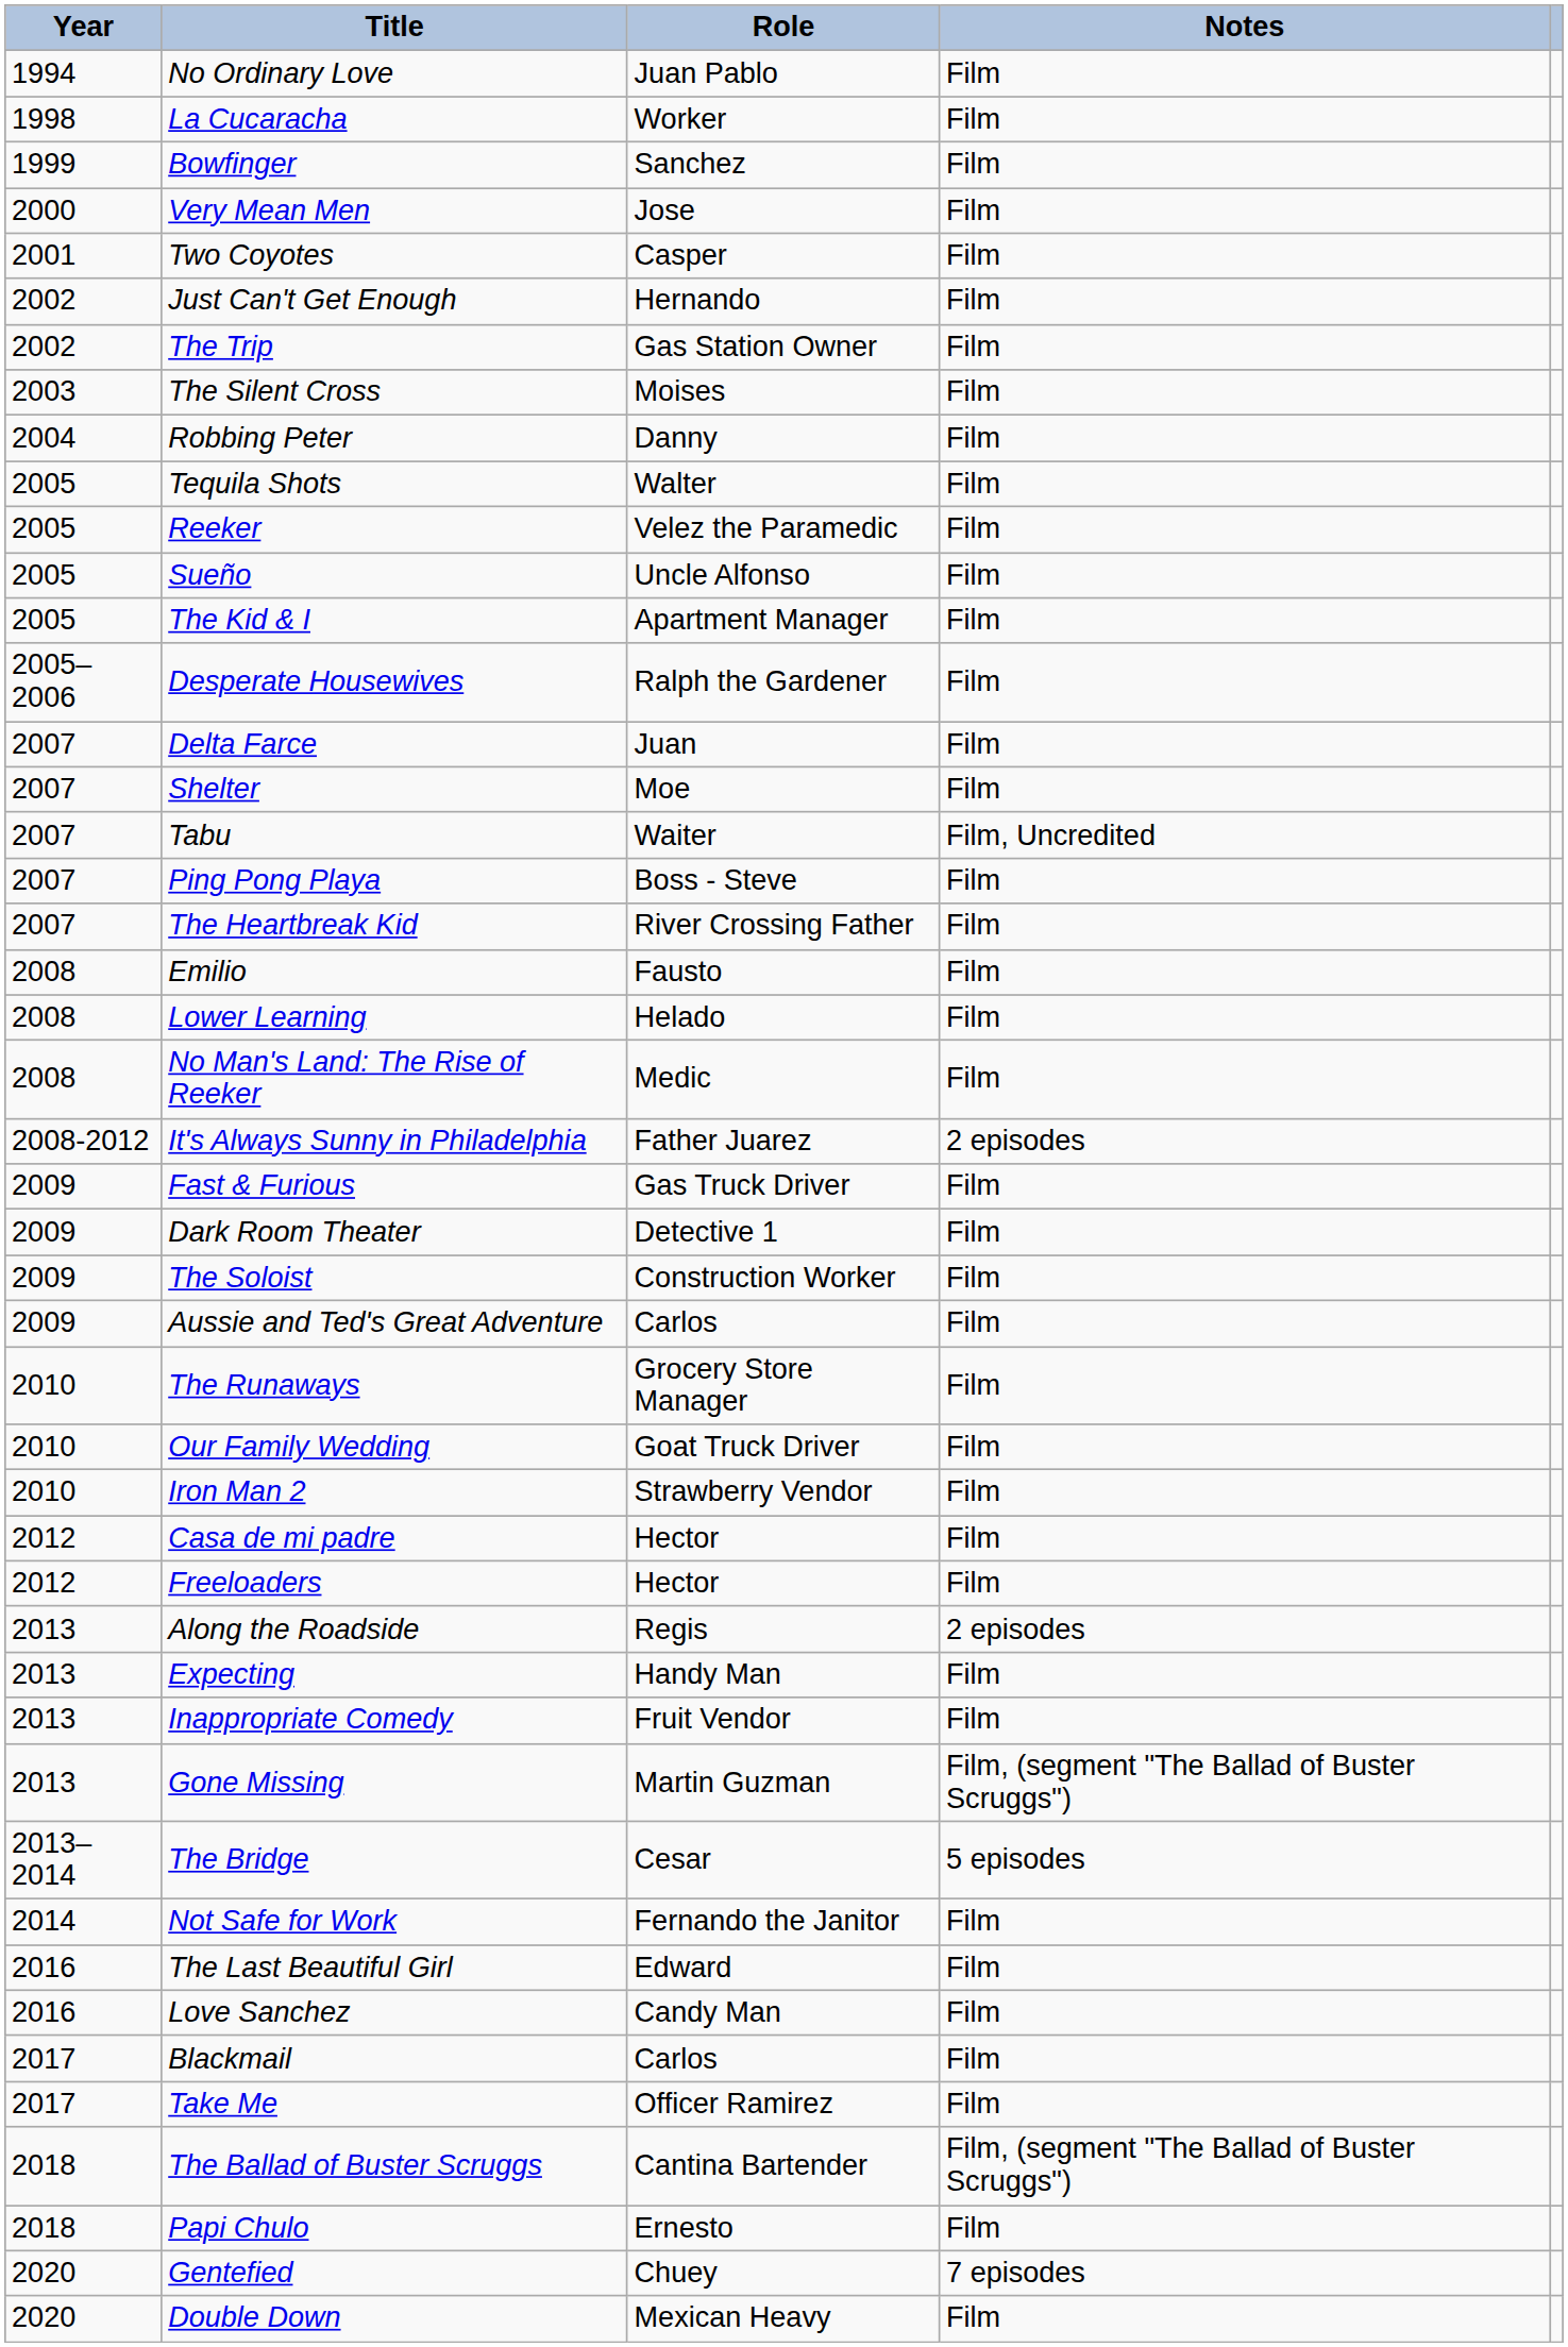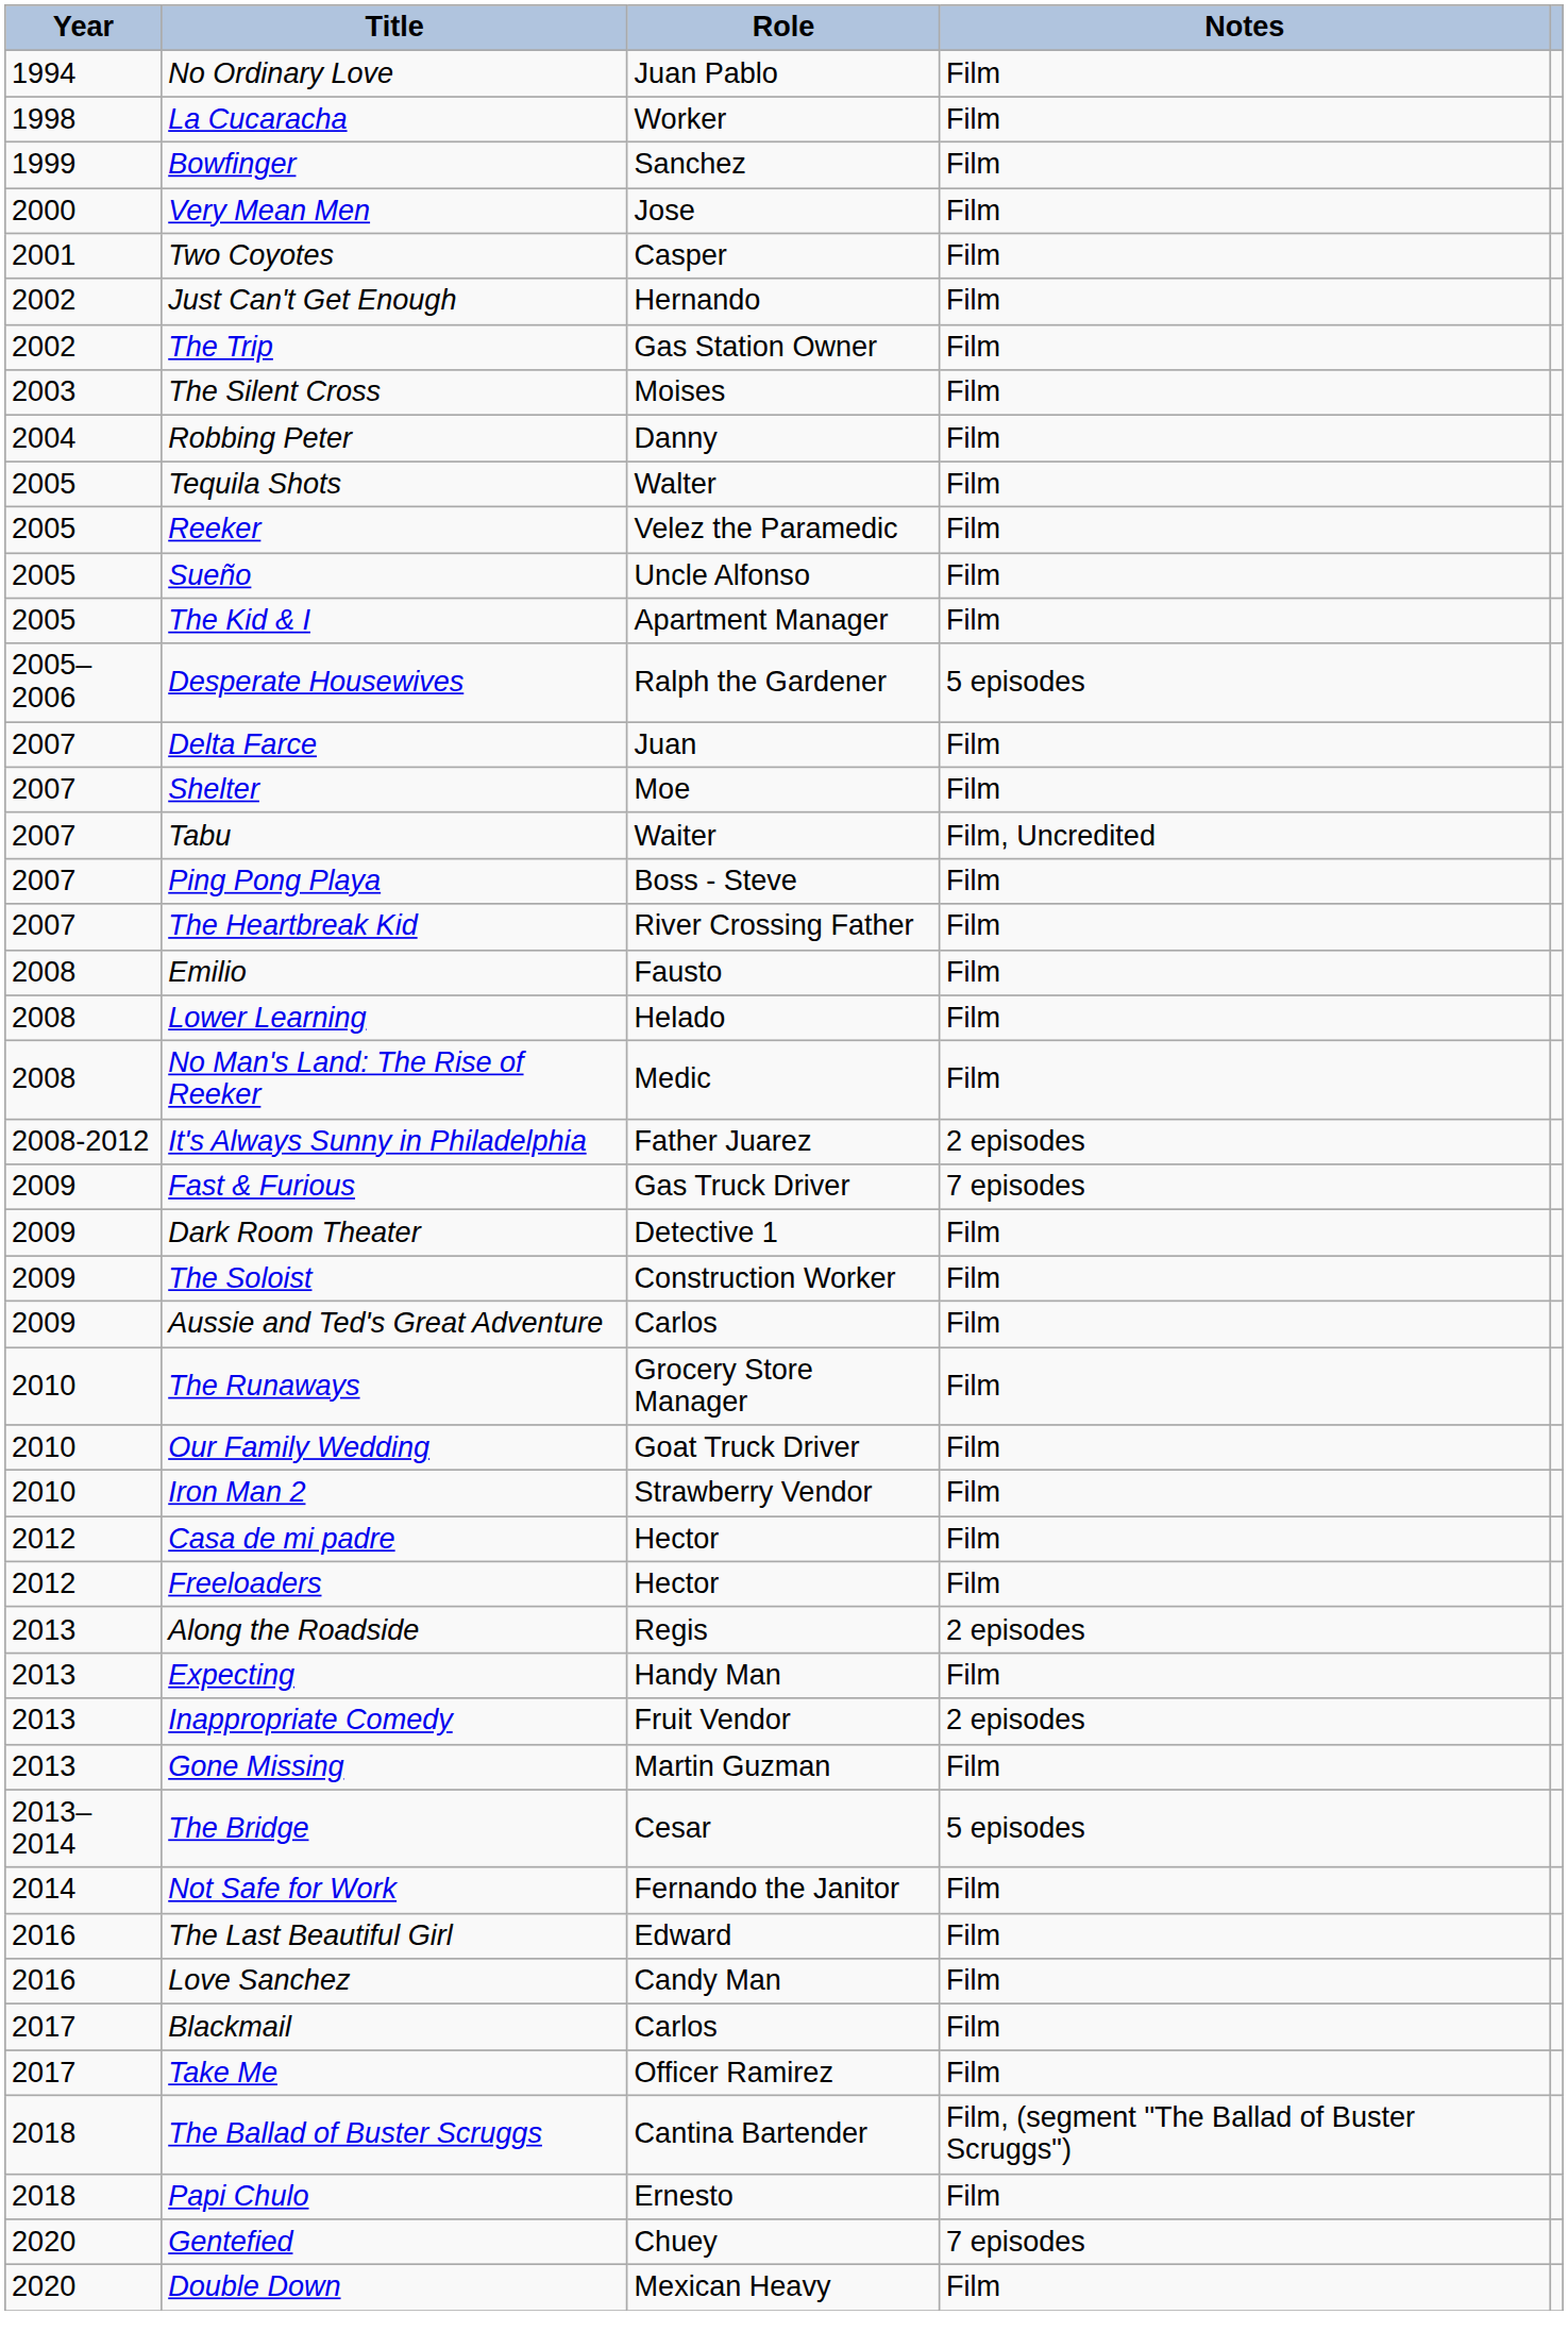Desperate Housewives | Notes: Film -> 5 episodes
Fast & Furious | Notes: Film -> 7 episodes
Inappropriate Comedy | Notes: Film -> 2 episodes
Gone Missing | Notes: Film, (segment "The Ballad of Buster Scruggs") -> Film
